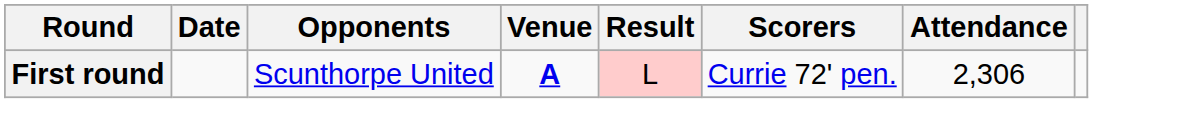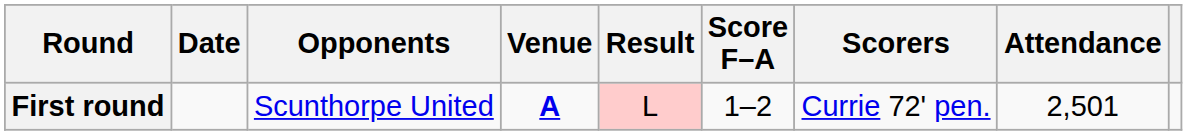+ column: Score F–A | 1–2
First round | Attendance: 2,306 -> 2,501
